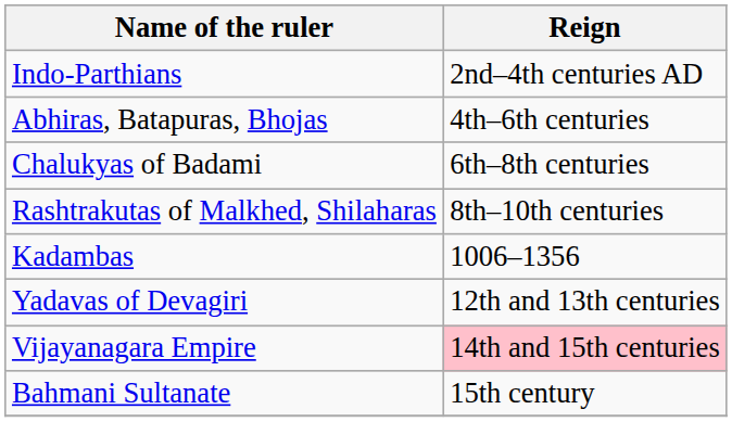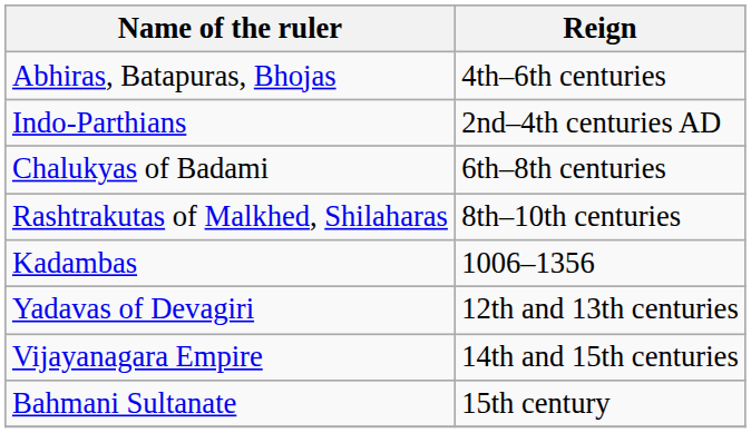rows swapped: Indo-Parthians <-> Abhiras, Batapuras, Bhojas
Vijayanagara Empire | Reign: pink background -> no background
